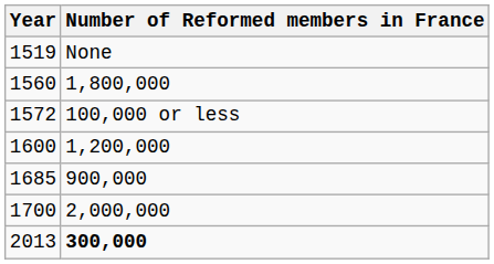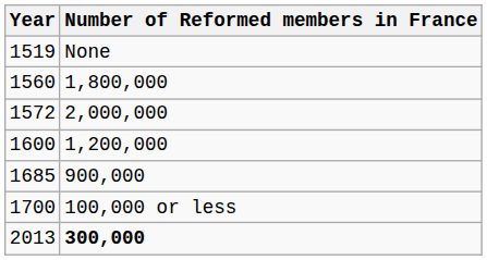1572 | Number of Reformed members in France: 100,000 or less -> 2,000,000
1700 | Number of Reformed members in France: 2,000,000 -> 100,000 or less
